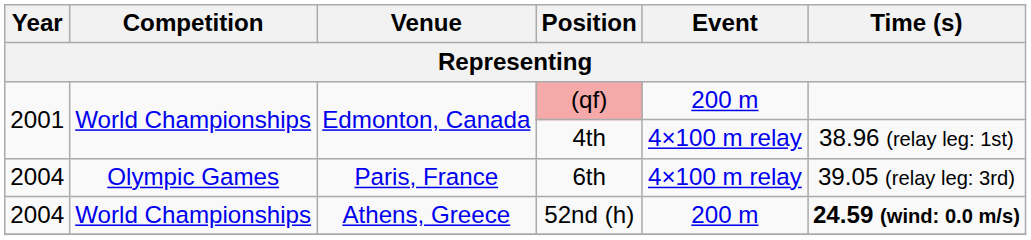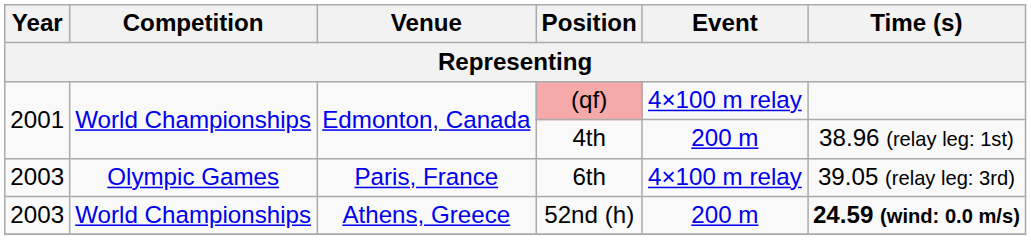(qf) | Event: 200 m -> 4×100 m relay
4th | Event: 4×100 m relay -> 200 m
6th | Year: 2004 -> 2003
52nd (h) | Year: 2004 -> 2003
